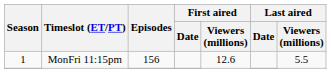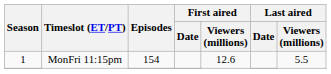1 / MonFri 11:15pm | Episodes: 156 -> 154
